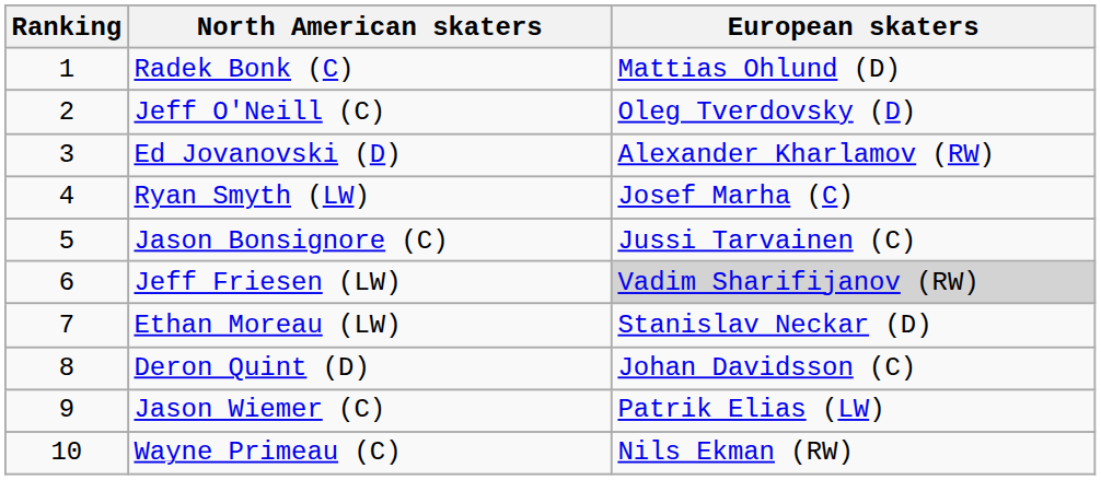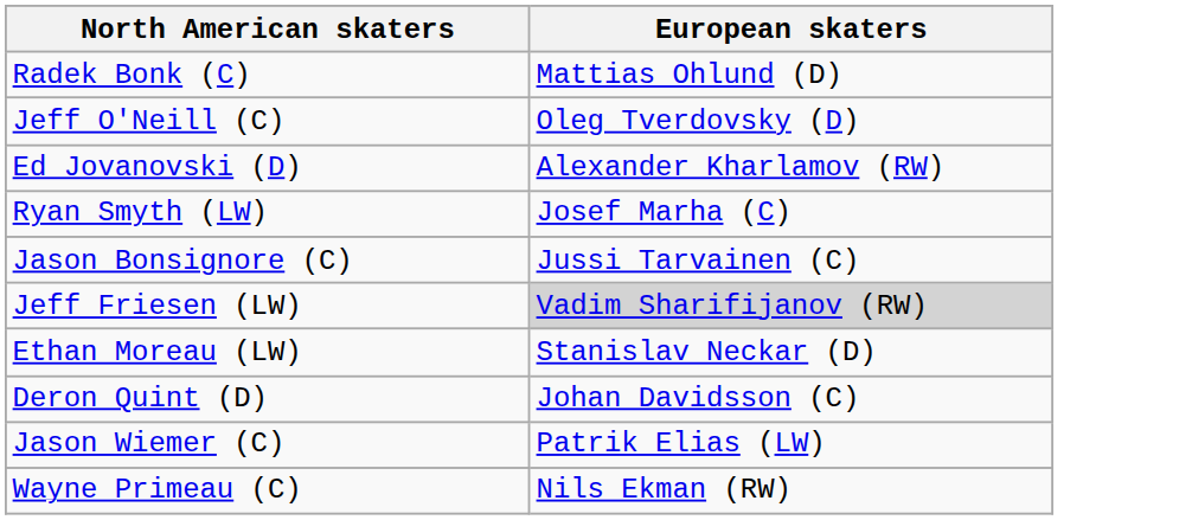- column: Ranking | 1 | 2 | 3 | 4 | 5 | 6 | 7 | 8 | 9 | 10
